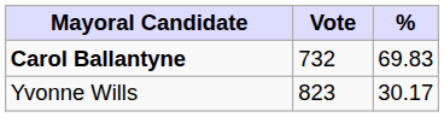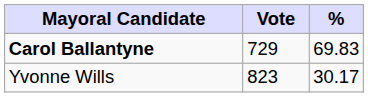Carol Ballantyne | Vote: 732 -> 729
